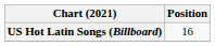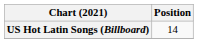US Hot Latin Songs (Billboard) | Position: 16 -> 14
